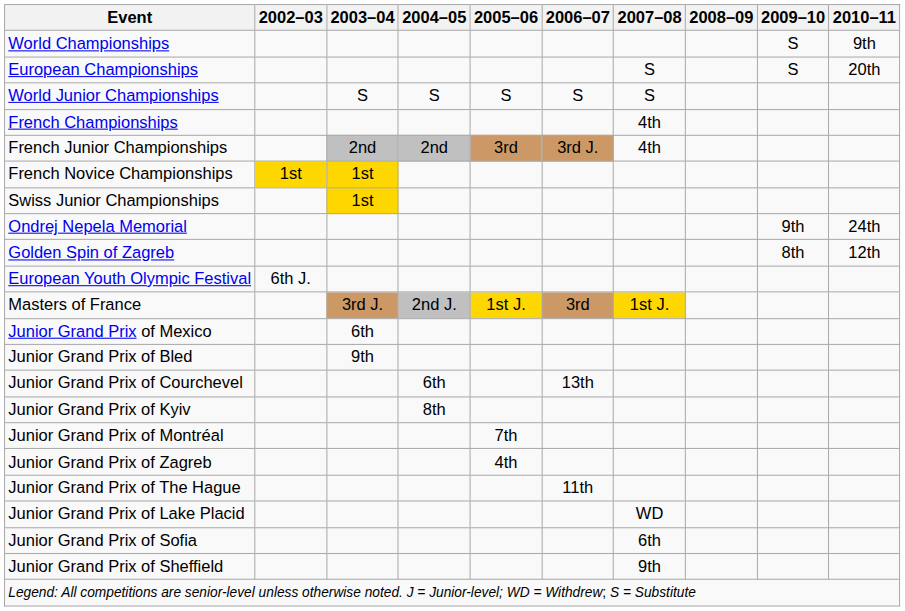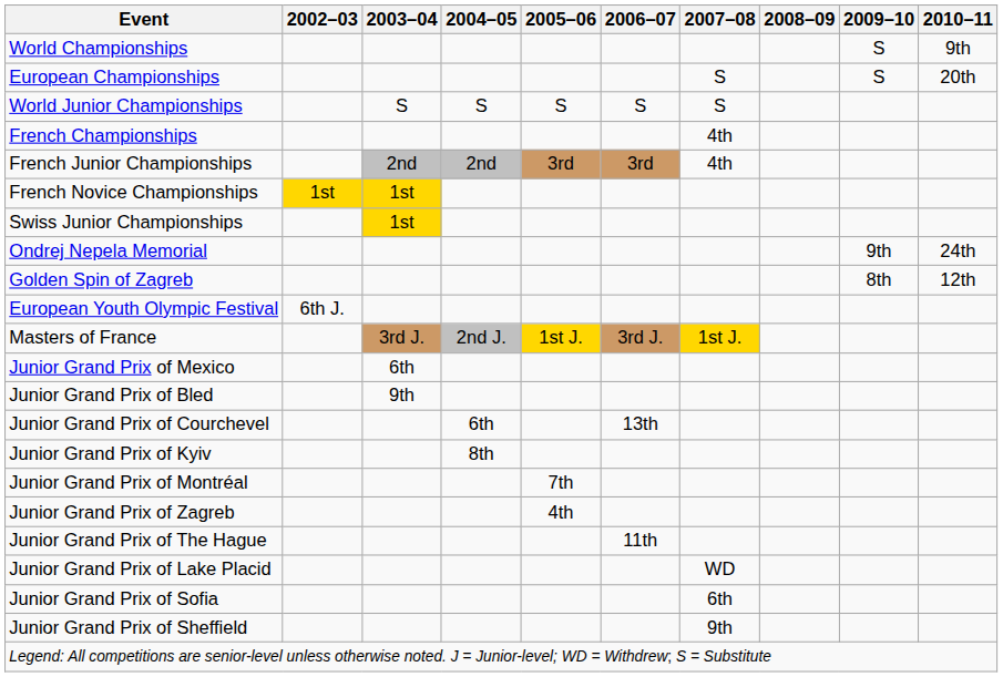French Junior Championships | 2006–07: 3rd J. -> 3rd
Masters of France | 2006–07: 3rd -> 3rd J.
